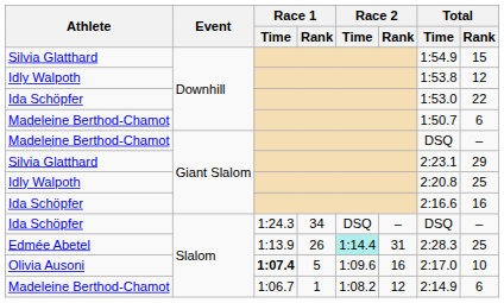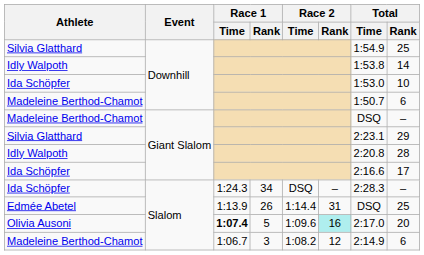Silvia Glatthard / Downhill | Total / Rank: 15 -> 25
Idly Walpoth / Downhill | Total / Rank: 12 -> 14
Ida Schöpfer / Downhill | Total / Rank: 22 -> 10
Idly Walpoth / Giant Slalom | Total / Rank: 25 -> 28
Ida Schöpfer / Giant Slalom | Total / Rank: 16 -> 17
Ida Schöpfer / Slalom | Total / Time: DSQ -> 2:28.3
Edmée Abetel | Race 2 / Time: paleturquoise background -> no background
Edmée Abetel | Total / Time: 2:28.3 -> DSQ
Olivia Ausoni | Race 2 / Rank: no background -> paleturquoise background
Olivia Ausoni | Total / Rank: 10 -> 20
Madeleine Berthod-Chamot / Slalom | Race 1 / Rank: 1 -> 3
